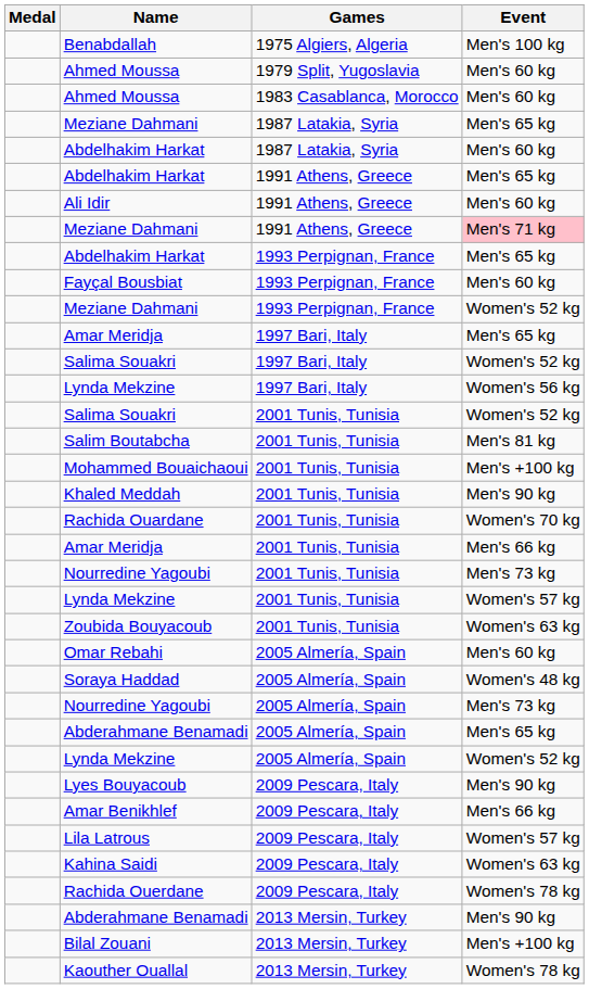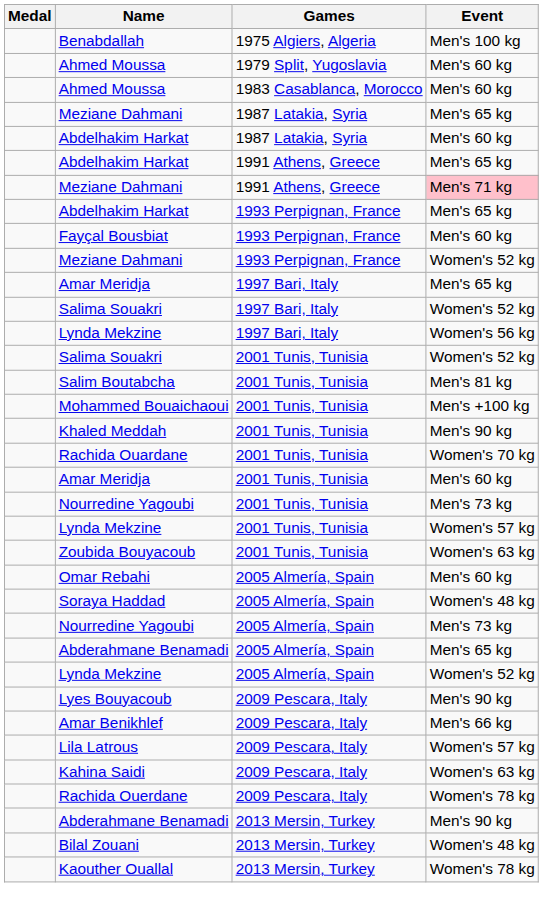- row: Ali Idir | 1991 Athens, Greece | Men's 60 kg
Amar Meridja / 2001 Tunis, Tunisia | Event: Men's 66 kg -> Men's 60 kg
Bilal Zouani | Event: Men's +100 kg -> Women's 48 kg
